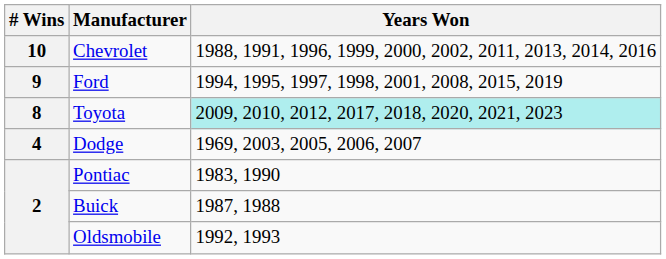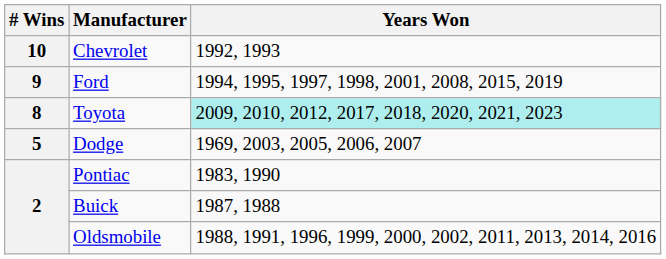Chevrolet | Years Won: 1988, 1991, 1996, 1999, 2000, 2002, 2011, 2013, 2014, 2016 -> 1992, 1993
Dodge | # Wins: 4 -> 5
Oldsmobile | Years Won: 1992, 1993 -> 1988, 1991, 1996, 1999, 2000, 2002, 2011, 2013, 2014, 2016
